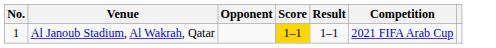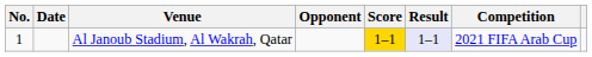+ column: Date
Al Janoub Stadium, Al Wakrah, Qatar | Result: no background -> lavender background
